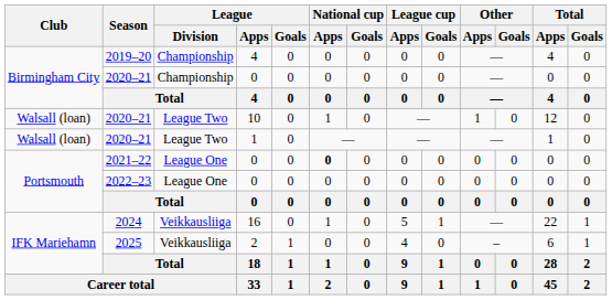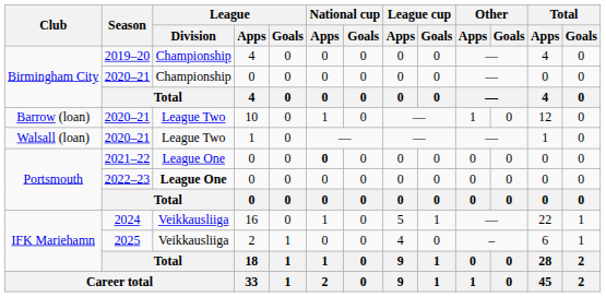2020–21 / 10 | Club: Walsall (loan) -> Barrow (loan)
2022–23 | League / Division: normal -> bold
